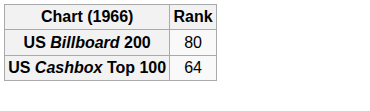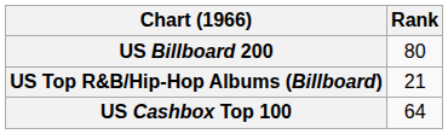+ row: US Top R&B/Hip-Hop Albums (Billboard) | 21
